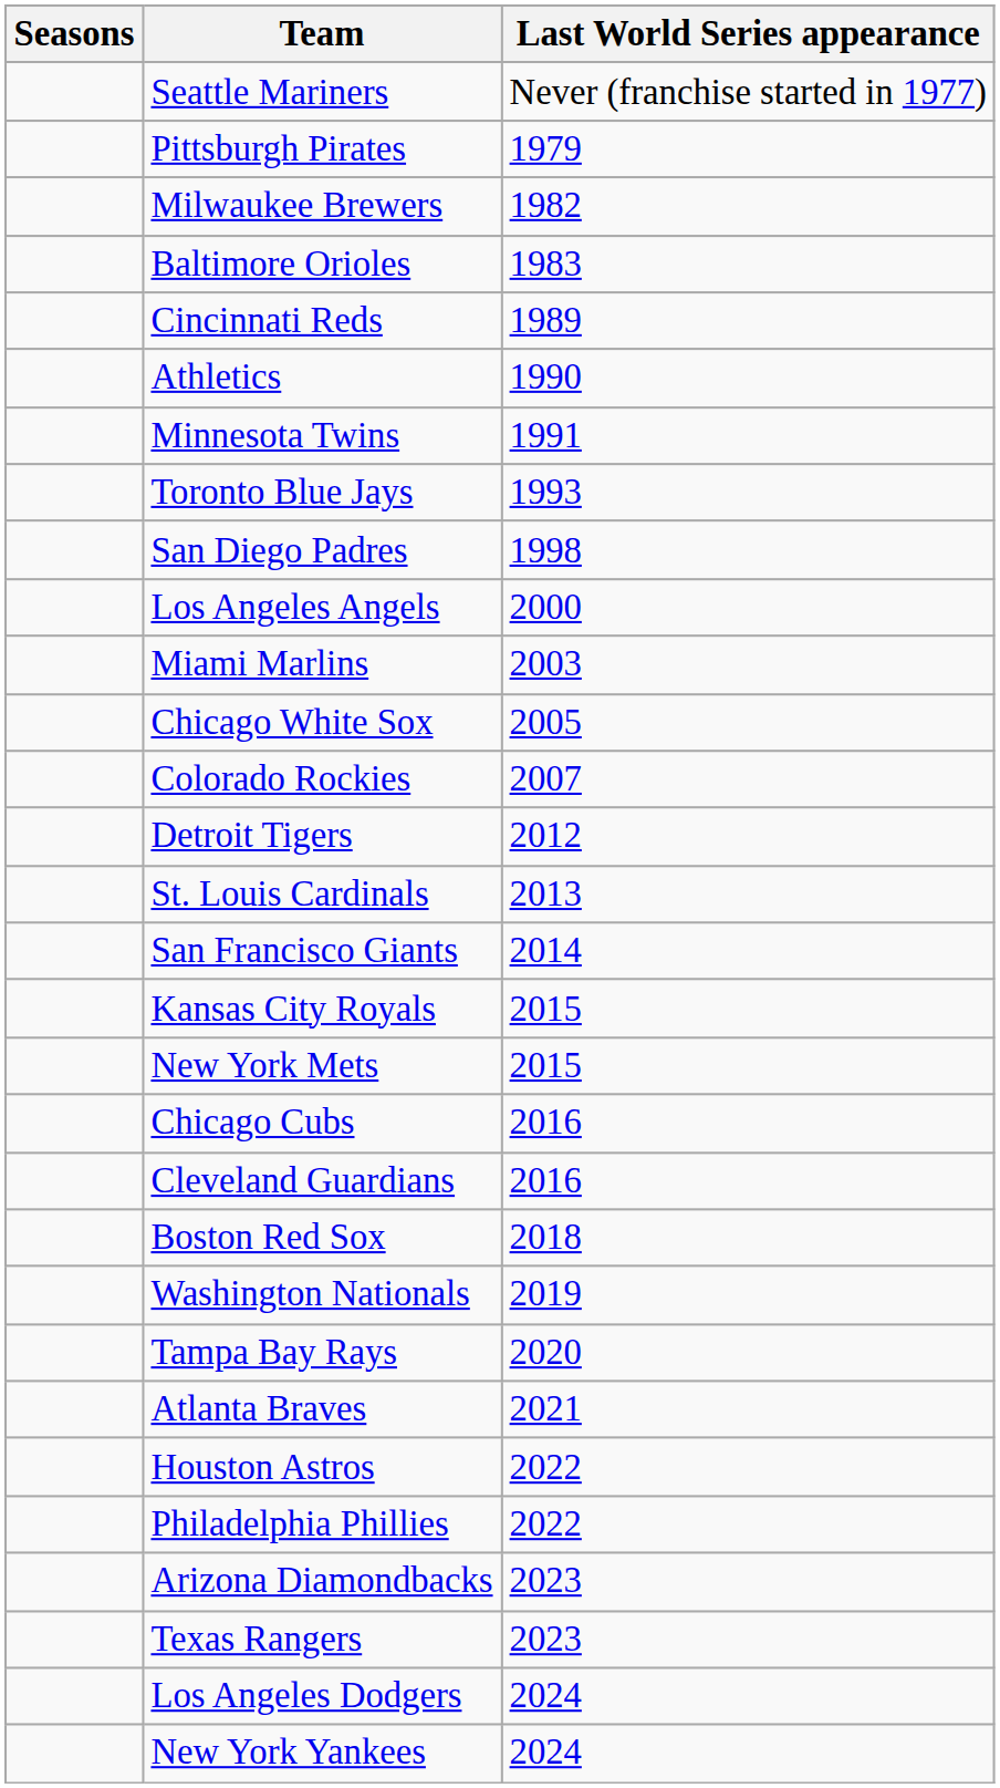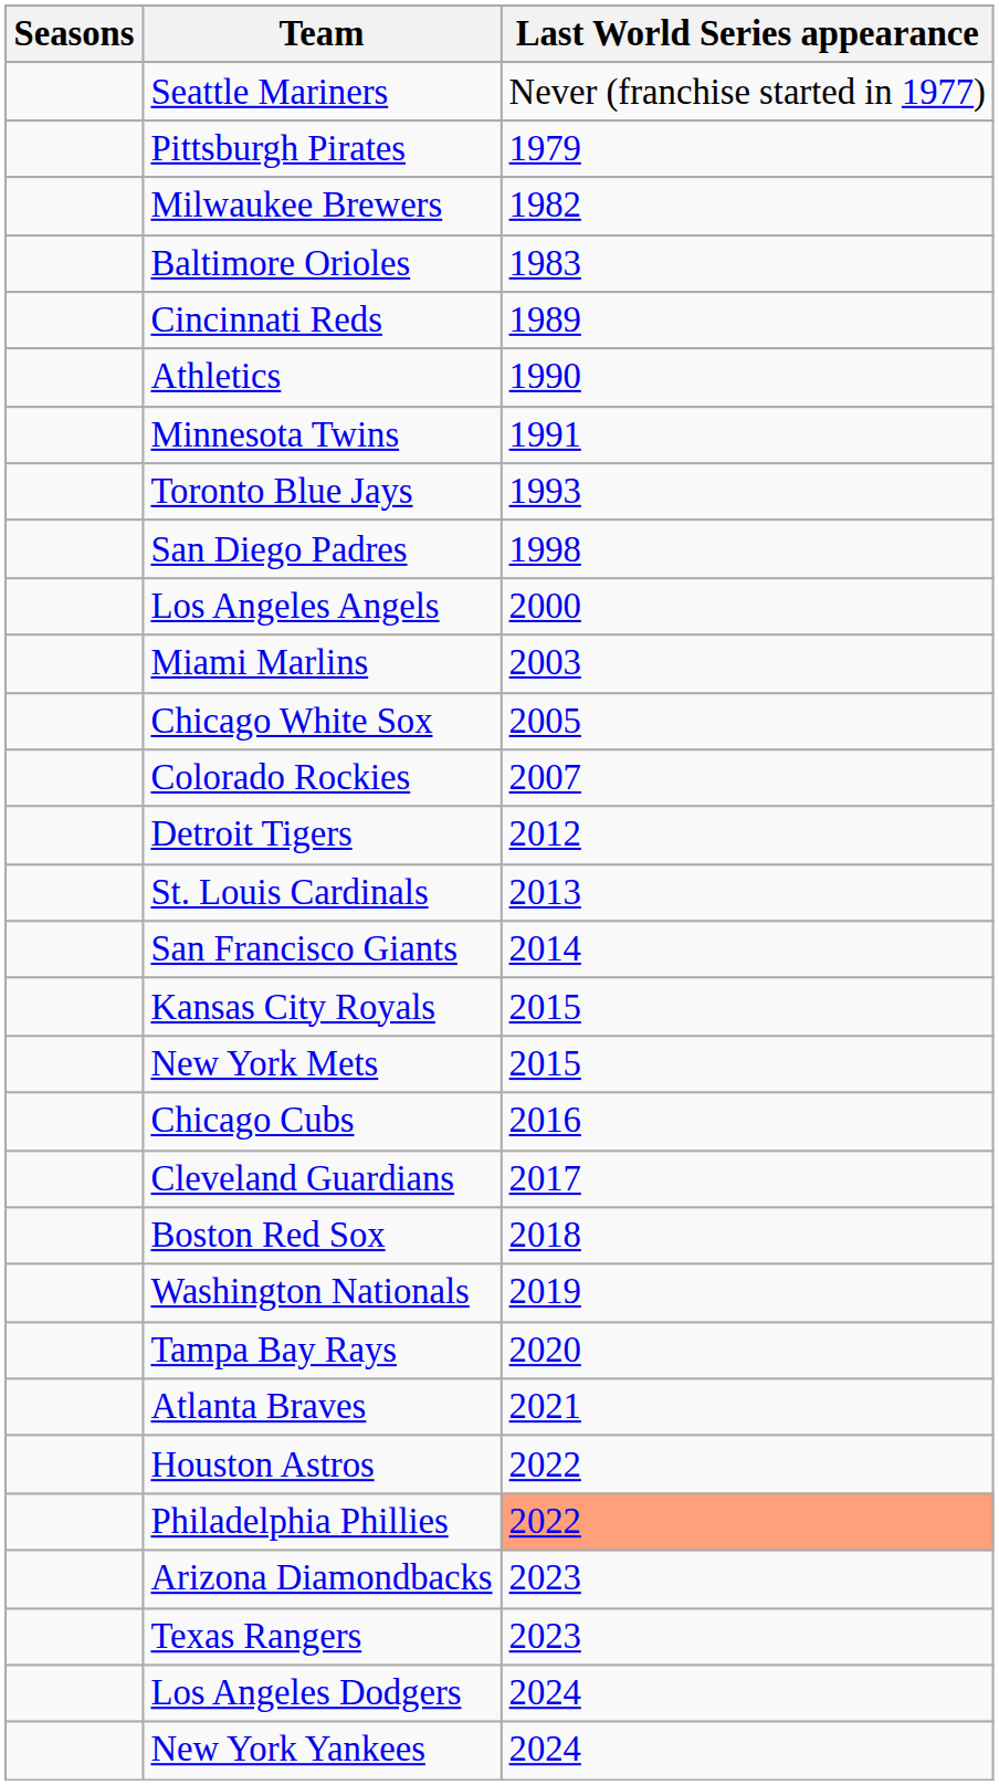Cleveland Guardians | Last World Series appearance: 2016 -> 2017
Philadelphia Phillies | Last World Series appearance: no background -> lightsalmon background
